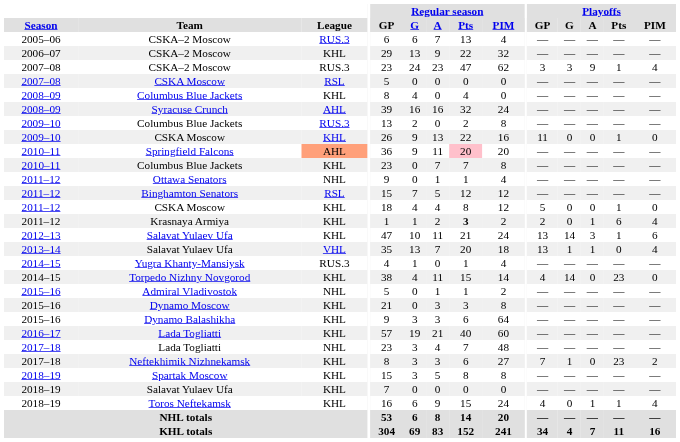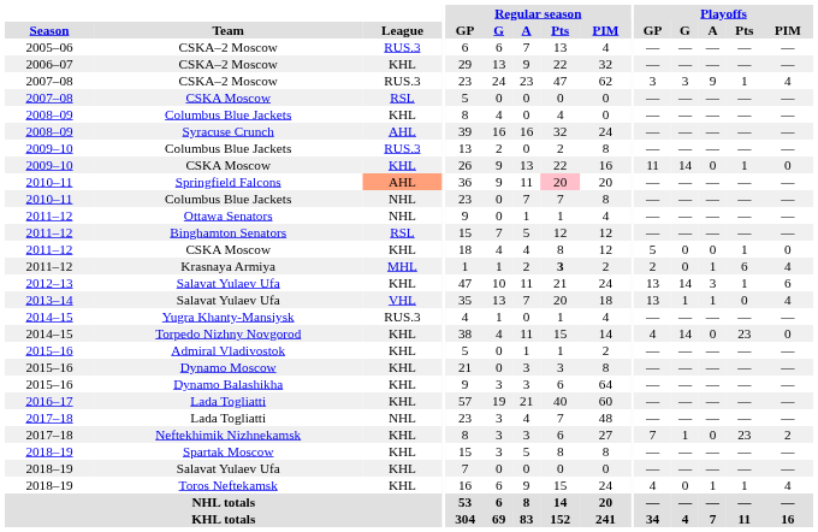2009–10 / CSKA Moscow | Playoffs / G: 0 -> 14
2010–11 / Columbus Blue Jackets | League: KHL -> NHL
Krasnaya Armiya | League: KHL -> MHL
Admiral Vladivostok | League: NHL -> KHL
